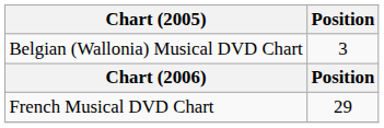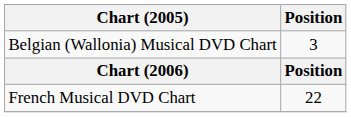French Musical DVD Chart | Position: 29 -> 22
